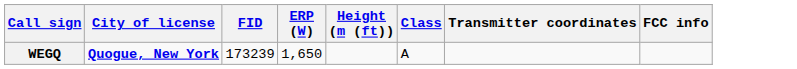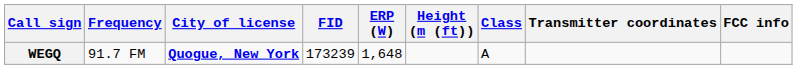+ column: Frequency | 91.7 FM
WEGQ | ERP (W): 1,650 -> 1,648
